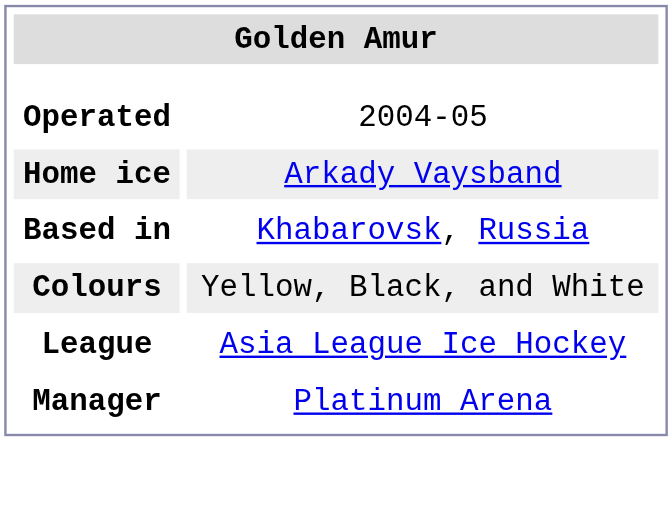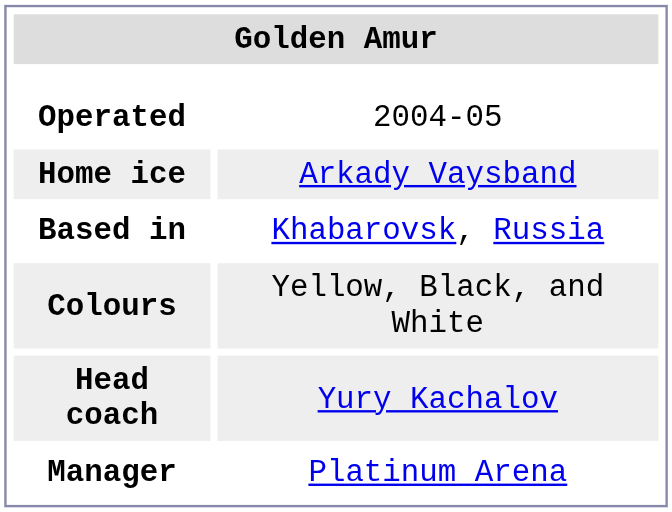- row: League | Asia League Ice Hockey
+ row: Head coach | Yury Kachalov
